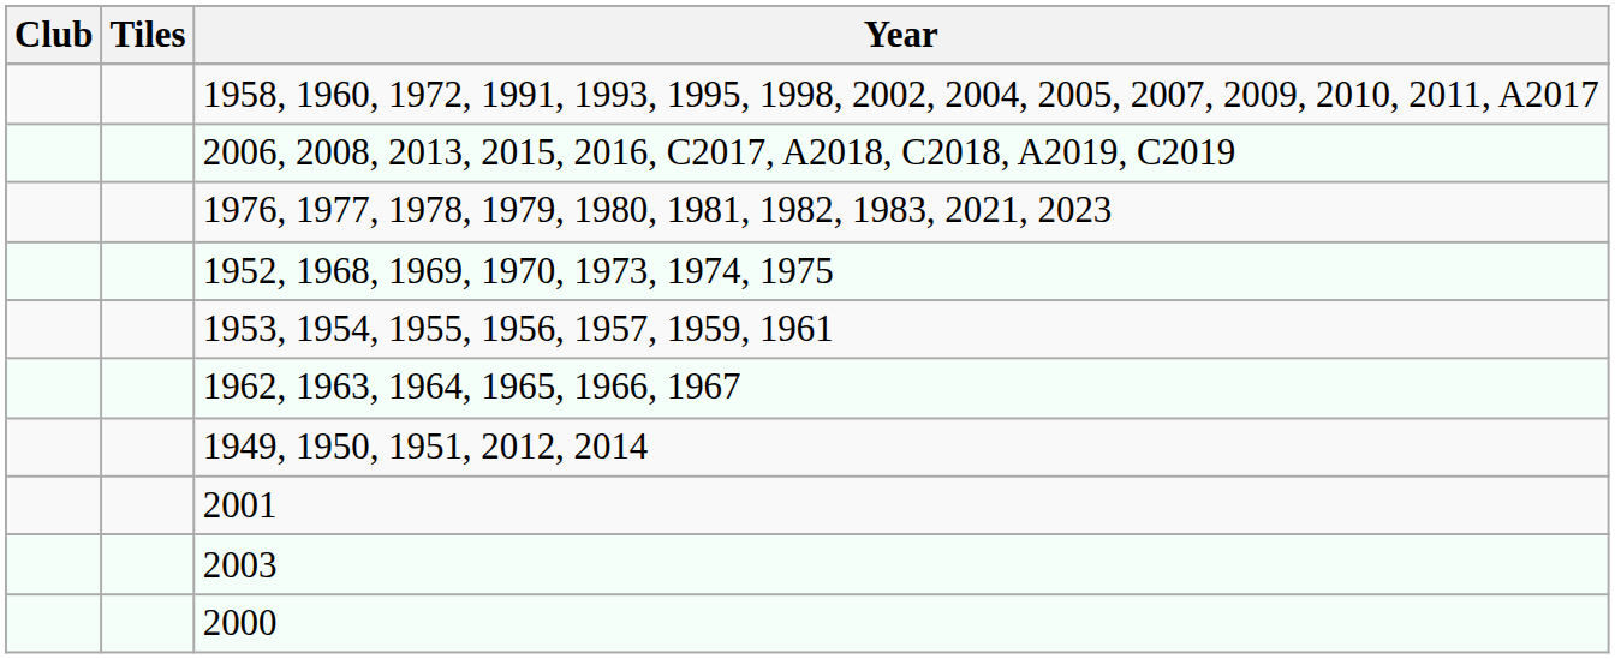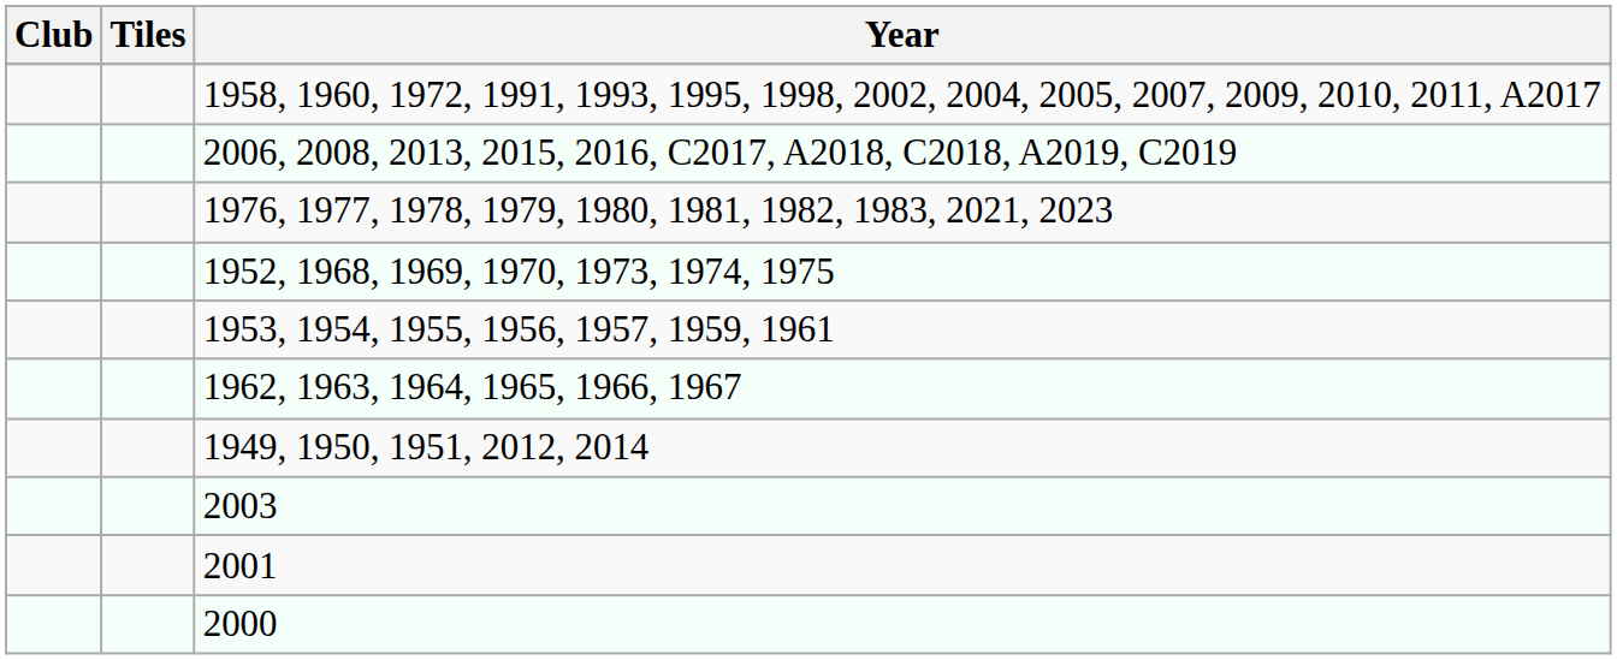rows swapped: 2003 <-> 2001
